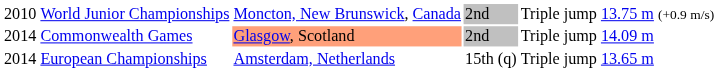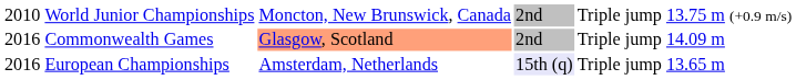Commonwealth Games | column 1: 2014 -> 2016
European Championships | column 1: 2014 -> 2016
European Championships | column 4: no background -> lavender background
